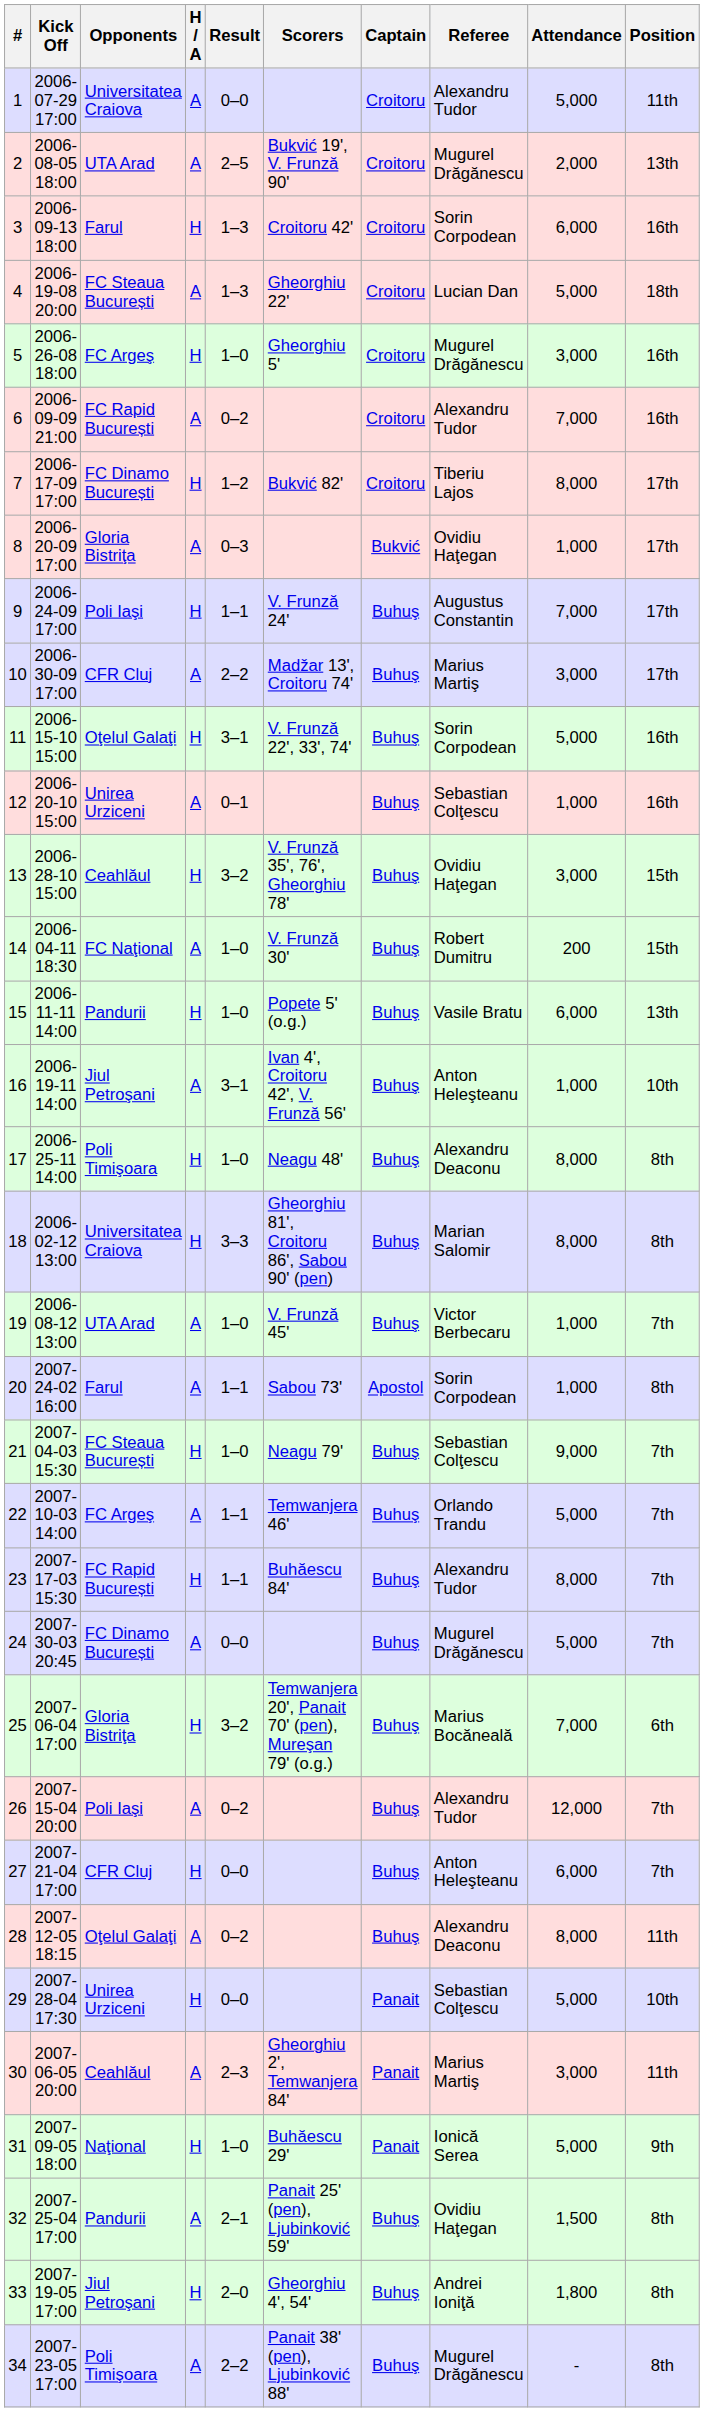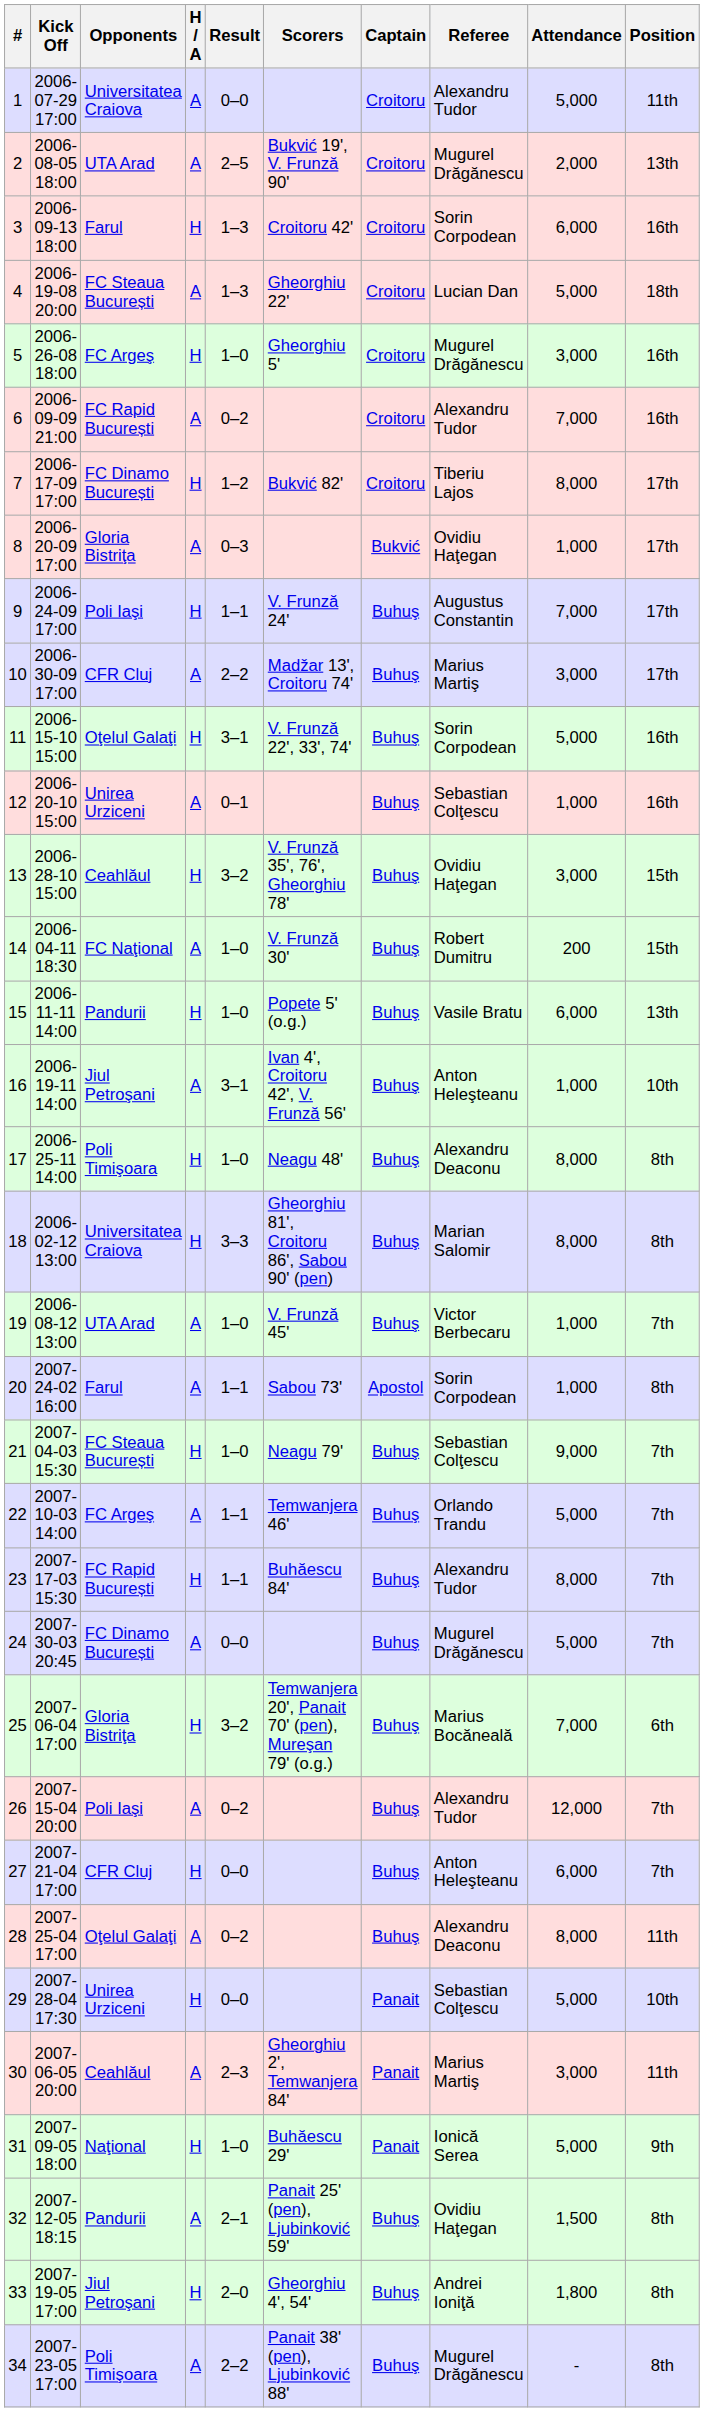28 | Kick Off: 2007-12-05 18:15 -> 2007-25-04 17:00
32 | Kick Off: 2007-25-04 17:00 -> 2007-12-05 18:15
